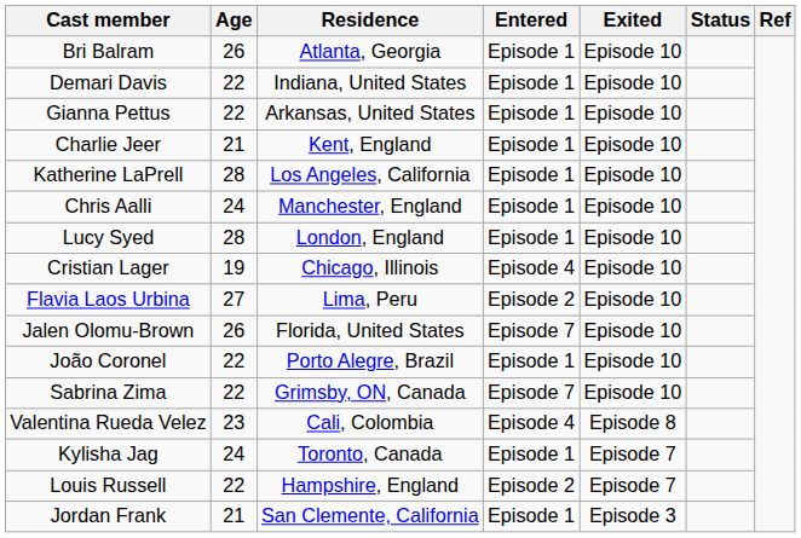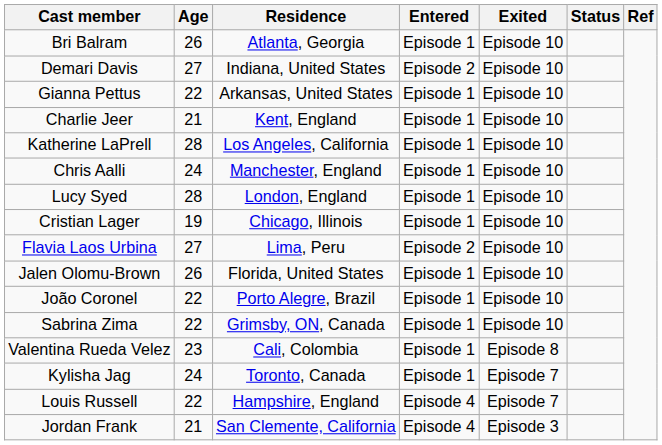Demari Davis | Age: 22 -> 27
Demari Davis | Entered: Episode 1 -> Episode 2
Cristian Lager | Entered: Episode 4 -> Episode 1
Jalen Olomu-Brown | Entered: Episode 7 -> Episode 1
Sabrina Zima | Entered: Episode 7 -> Episode 1
Valentina Rueda Velez | Entered: Episode 4 -> Episode 1
Louis Russell | Entered: Episode 2 -> Episode 4
Jordan Frank | Entered: Episode 1 -> Episode 4
